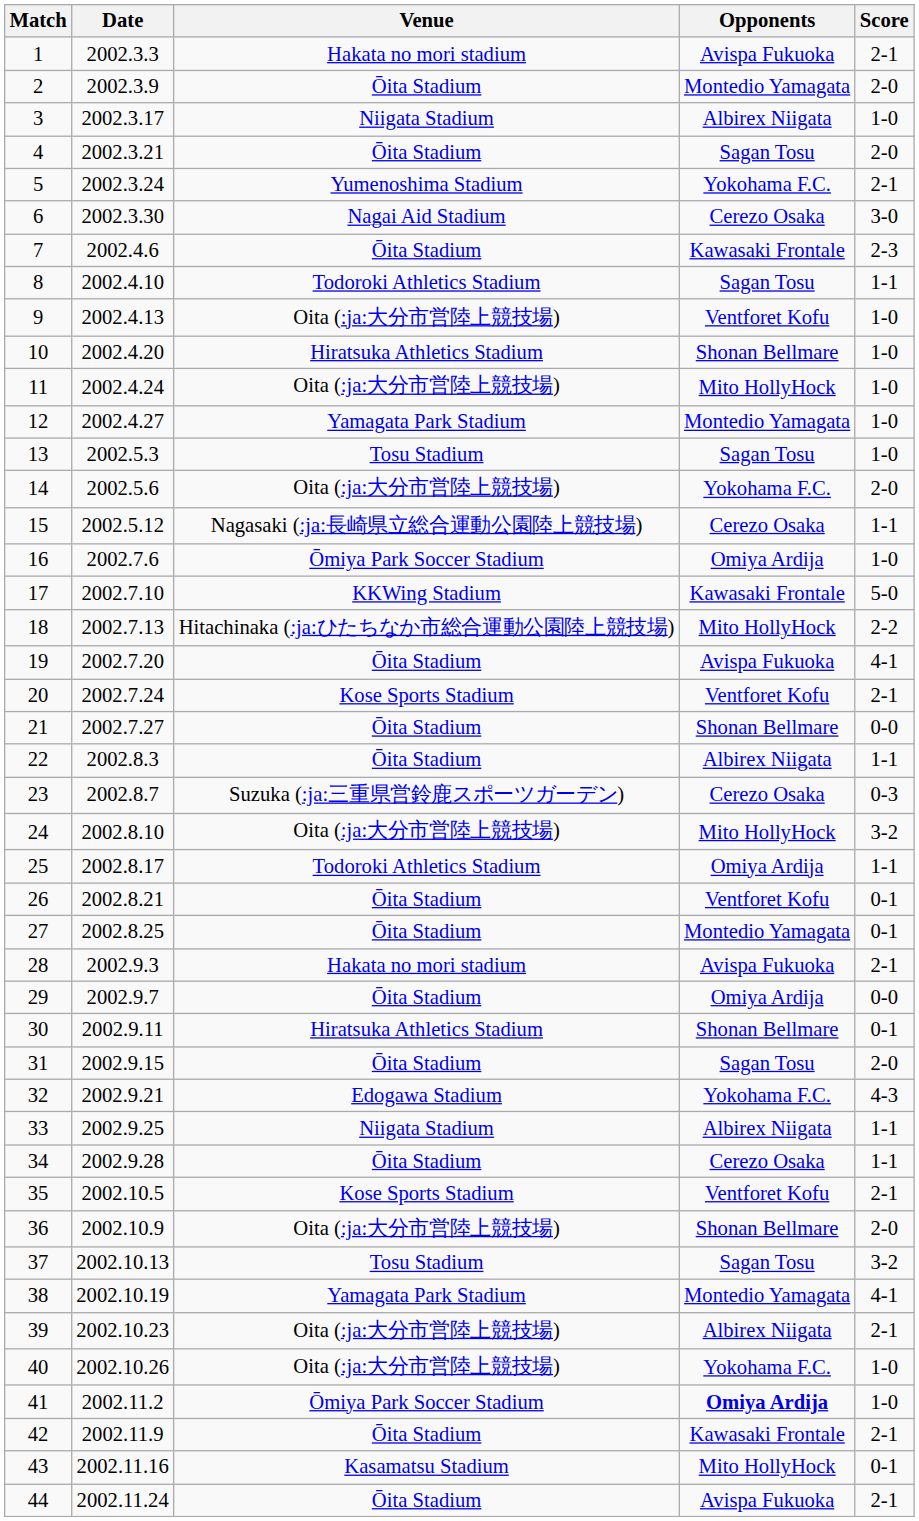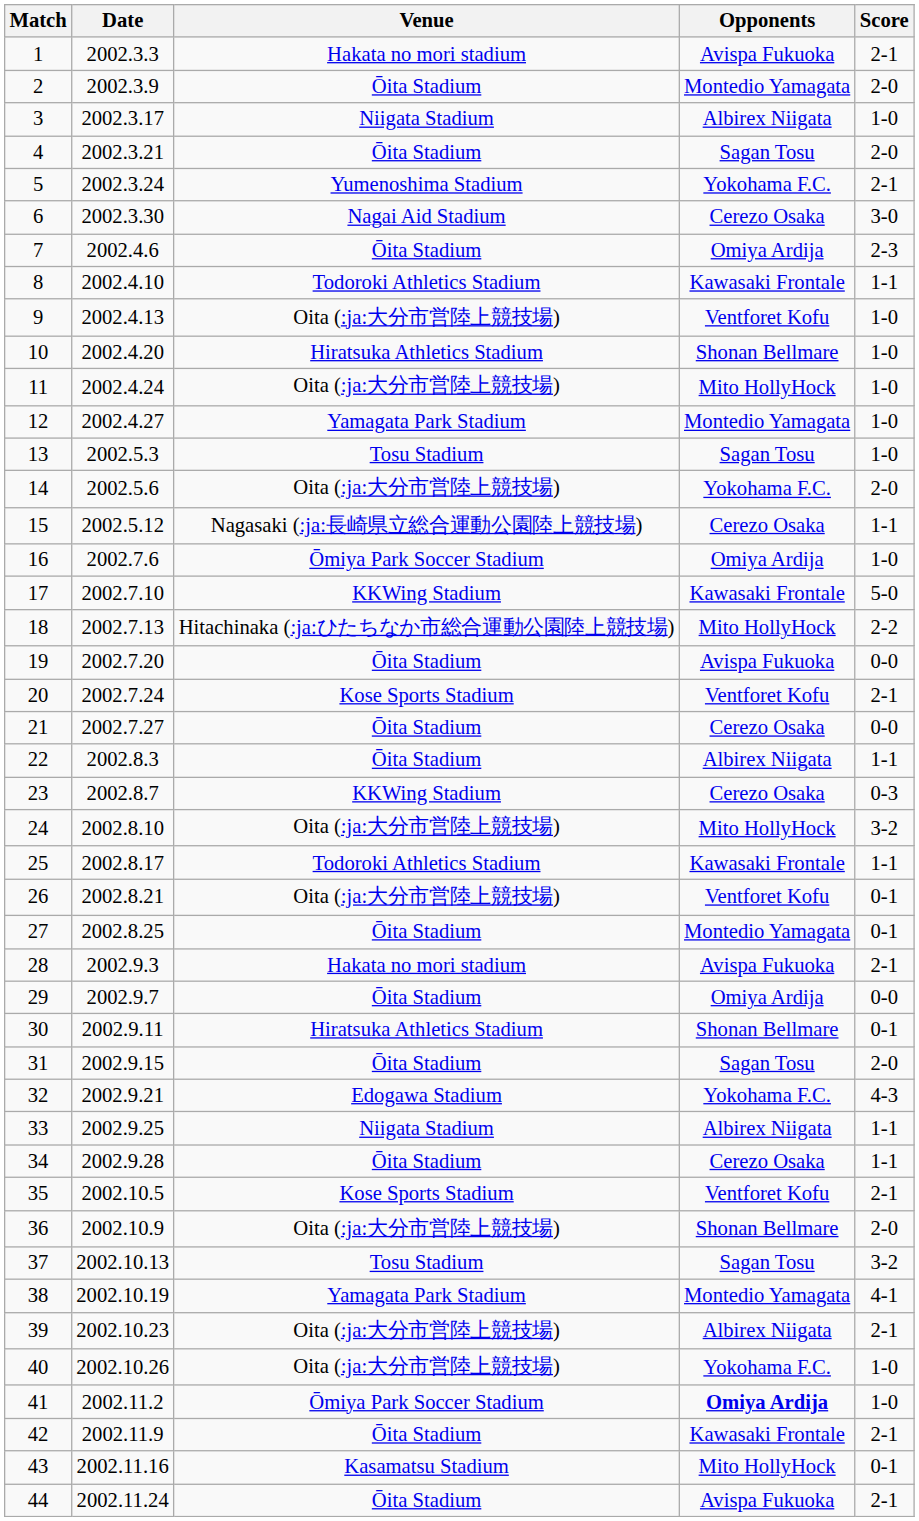7 | Opponents: Kawasaki Frontale -> Omiya Ardija
8 | Opponents: Sagan Tosu -> Kawasaki Frontale
19 | Score: 4-1 -> 0-0
21 | Opponents: Shonan Bellmare -> Cerezo Osaka
23 | Venue: Suzuka (:ja:三重県営鈴鹿スポーツガーデン) -> KKWing Stadium
25 | Opponents: Omiya Ardija -> Kawasaki Frontale
26 | Venue: Ōita Stadium -> Oita (:ja:大分市営陸上競技場)
